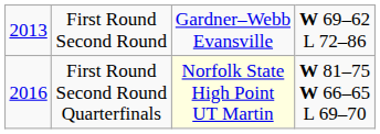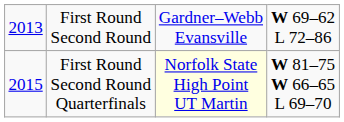First Round Second Round Quarterfinals | column 1: 2016 -> 2015
